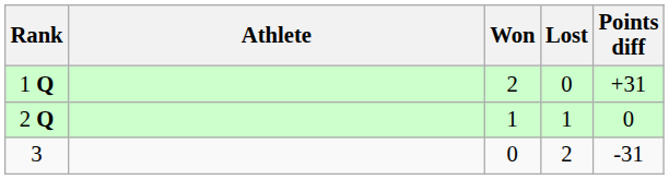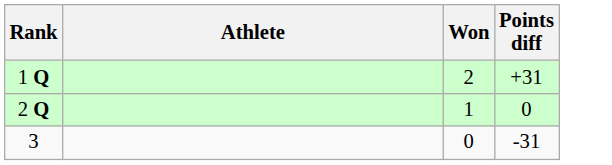- column: Lost | 0 | 1 | 2
